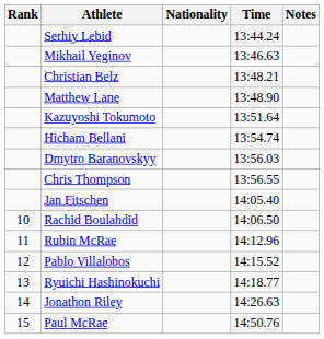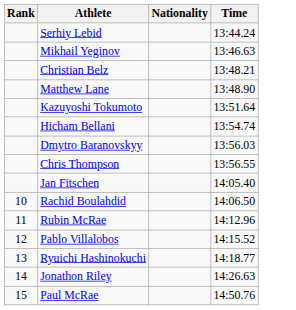- column: Notes
